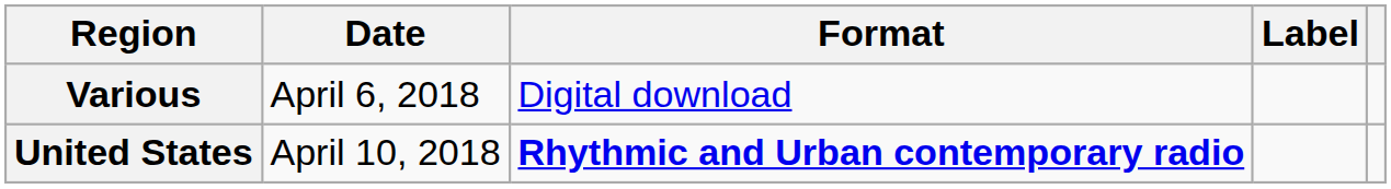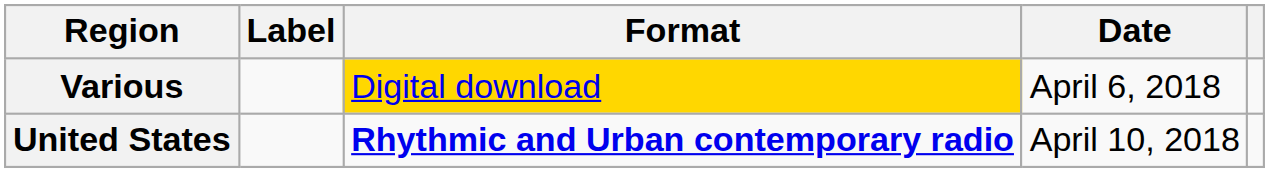columns swapped: Date <-> Label
Various | Format: no background -> gold background
